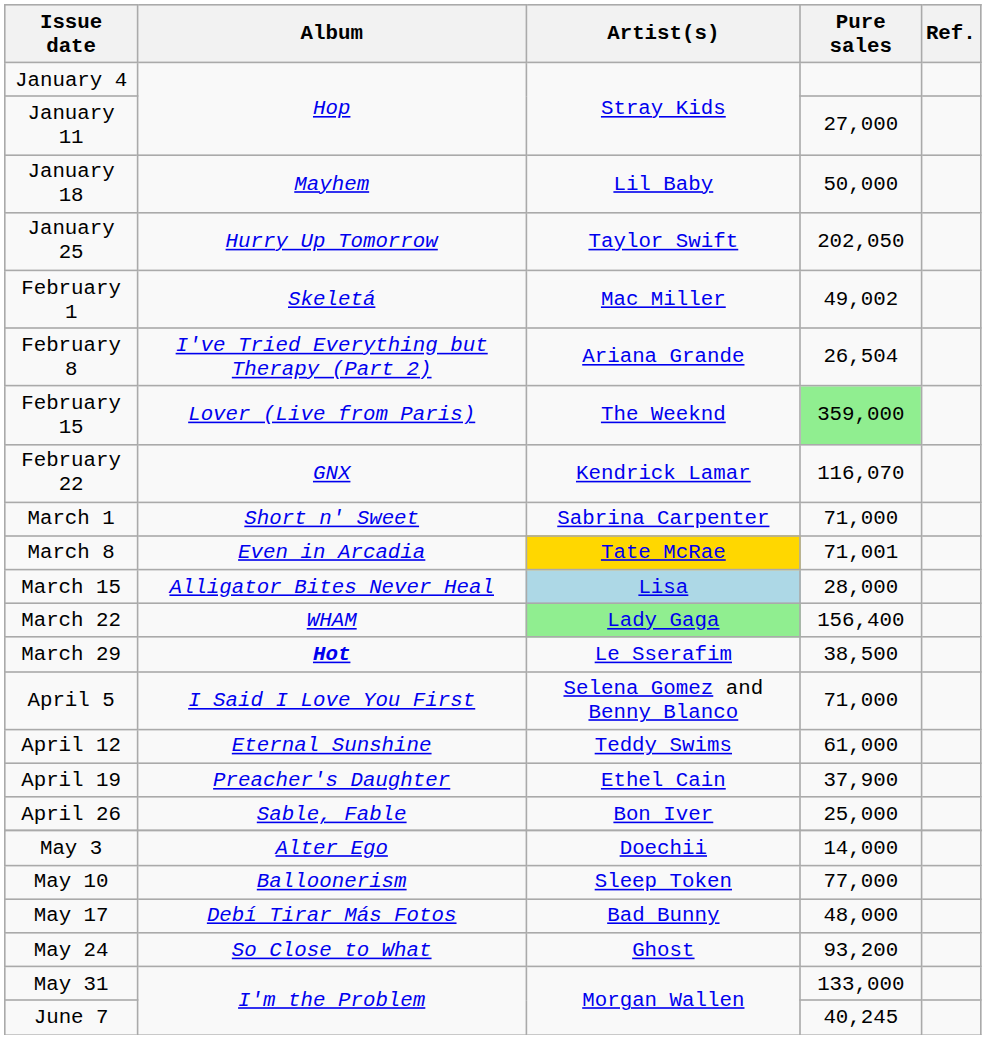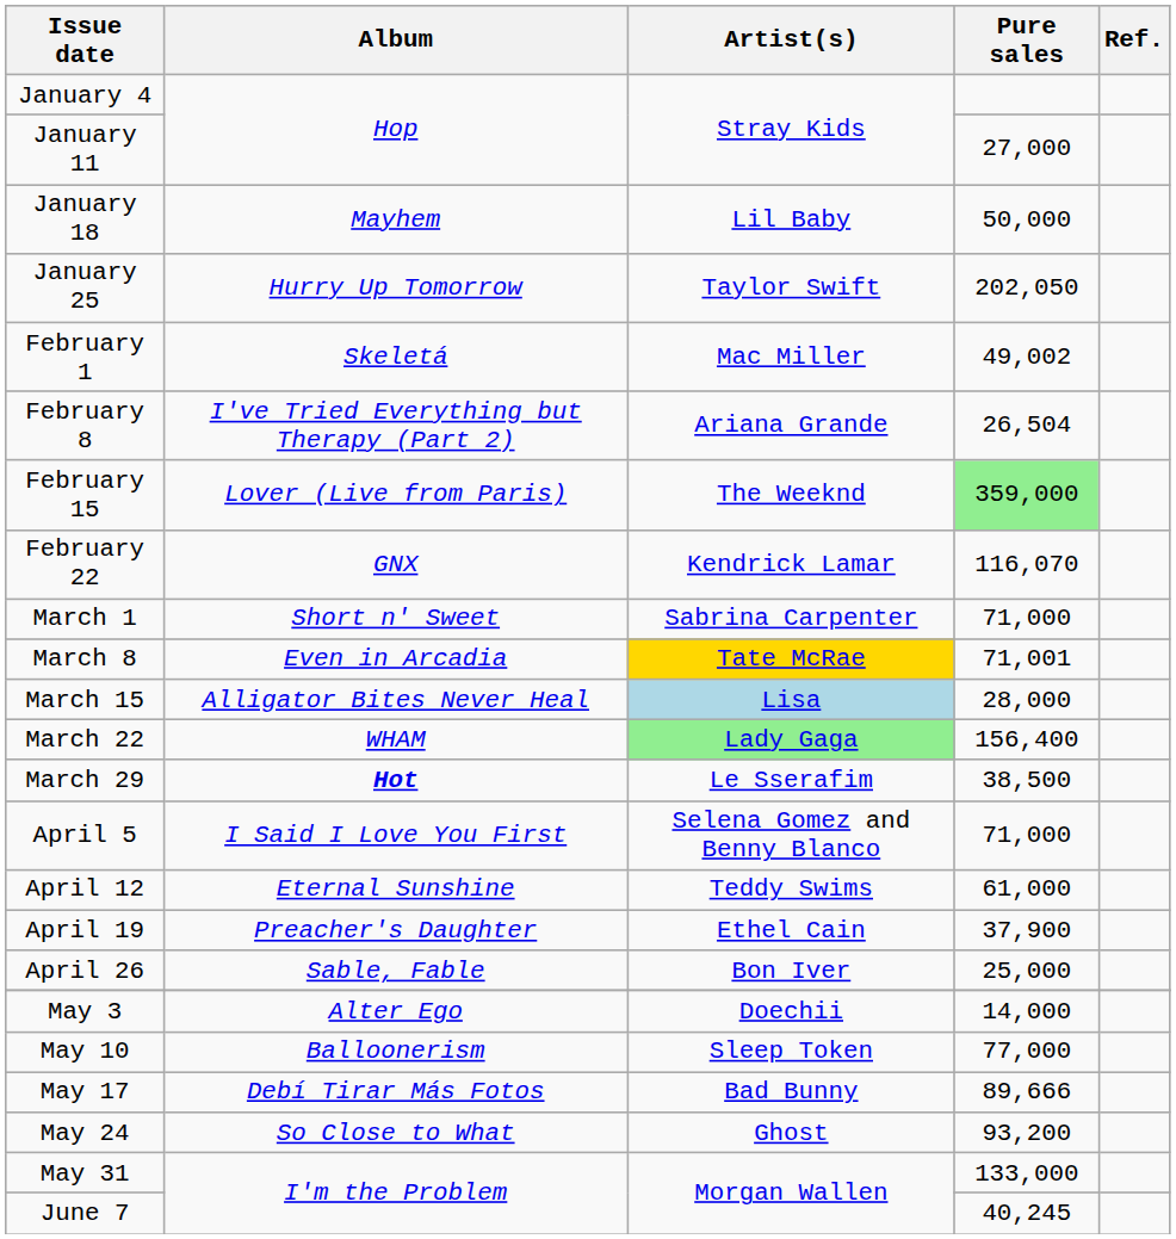May 17 | Pure sales: 48,000 -> 89,666
